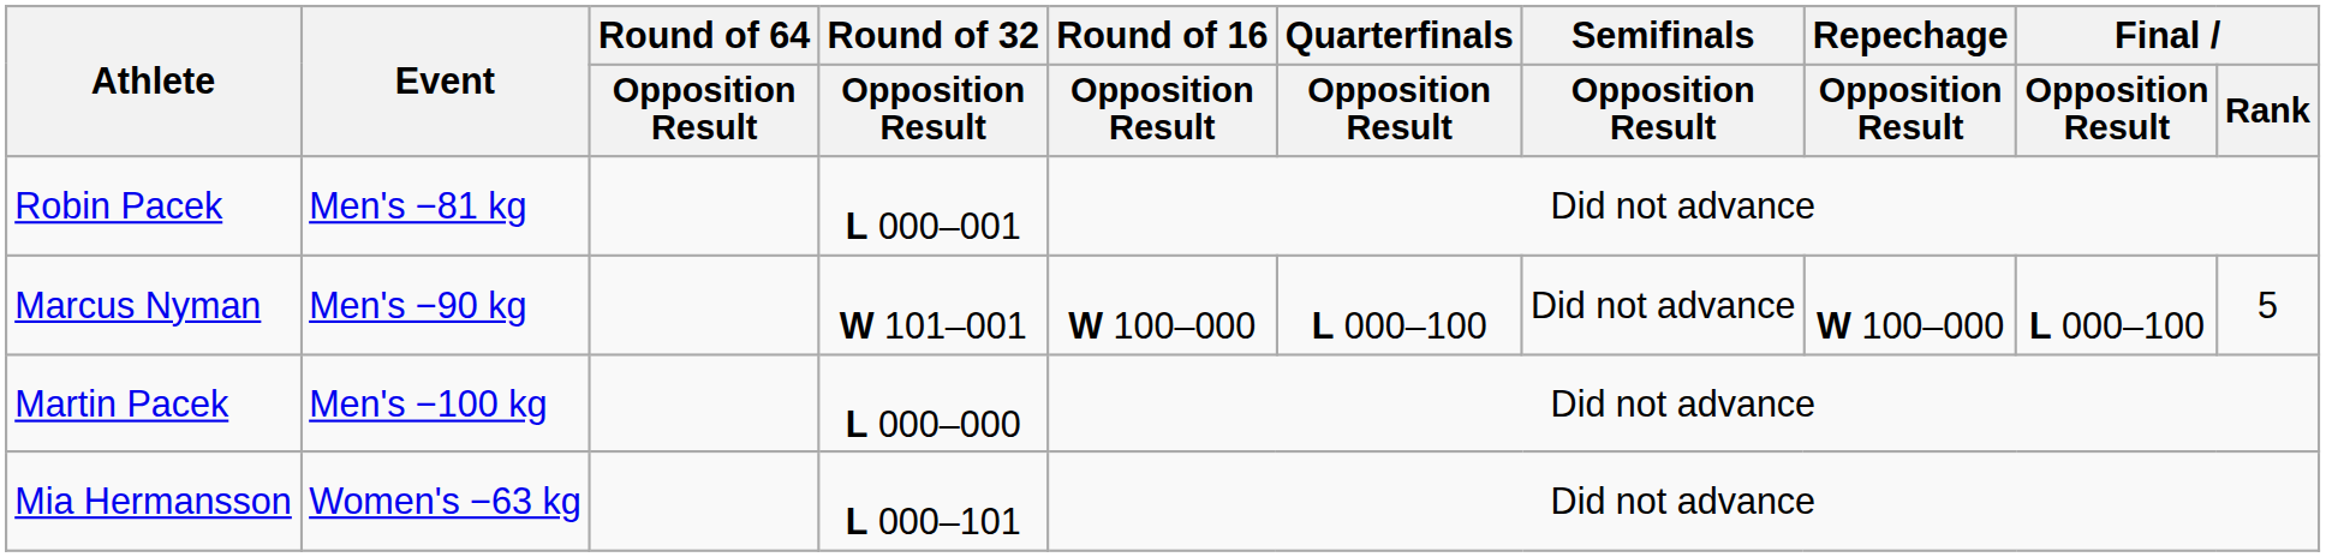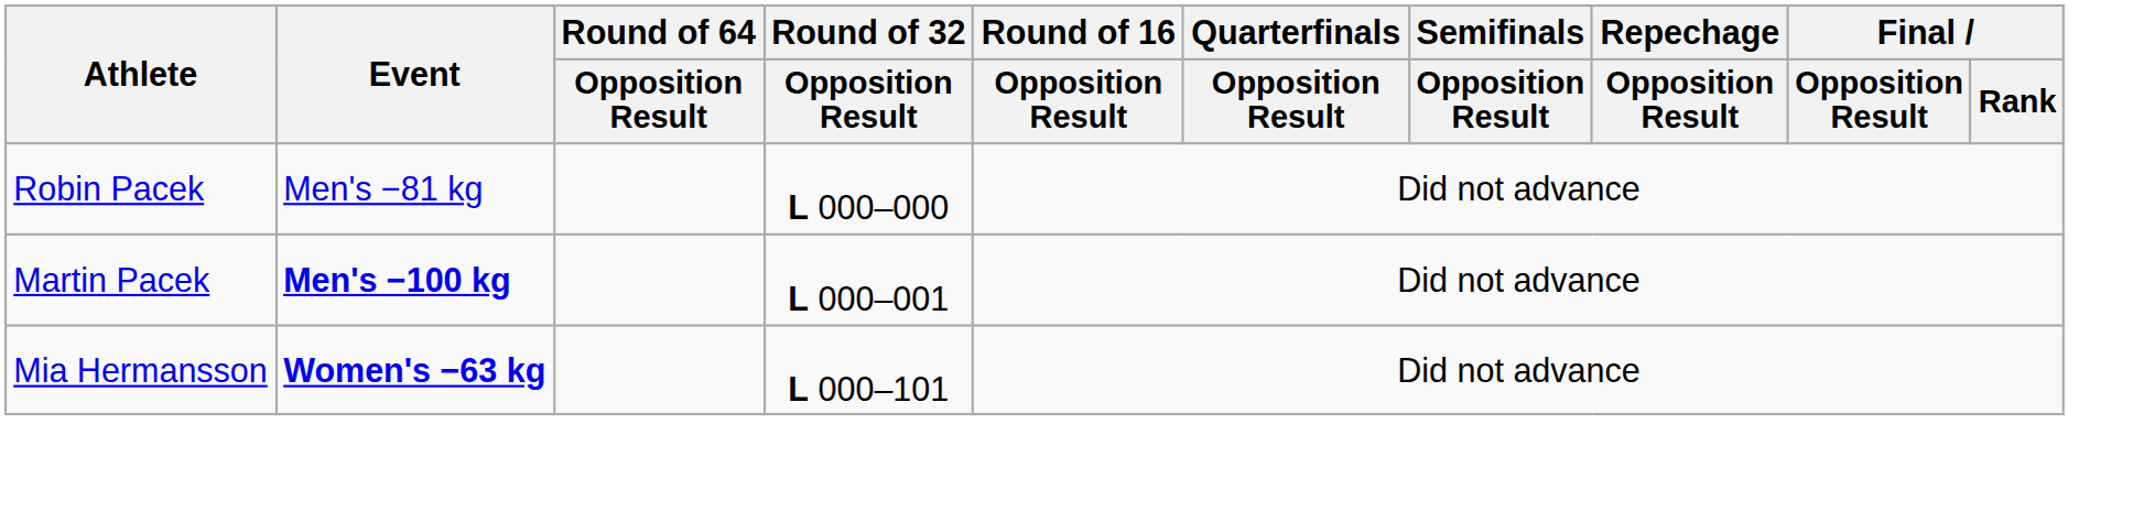Robin Pacek | Round of 32 / Opposition Result: L 000–001 -> L 000–000
- row: Marcus Nyman | Men's −90 kg | W 101–001 | W 100–000 | L 000–100 | Did not advance | W 100–000 | L 000–100 | 5
Martin Pacek | Event: normal -> bold
Martin Pacek | Round of 32 / Opposition Result: L 000–000 -> L 000–001
Mia Hermansson | Event: normal -> bold
